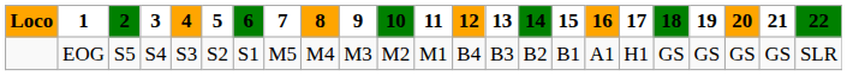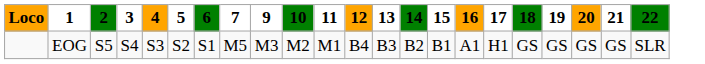- column: 8 | M4
